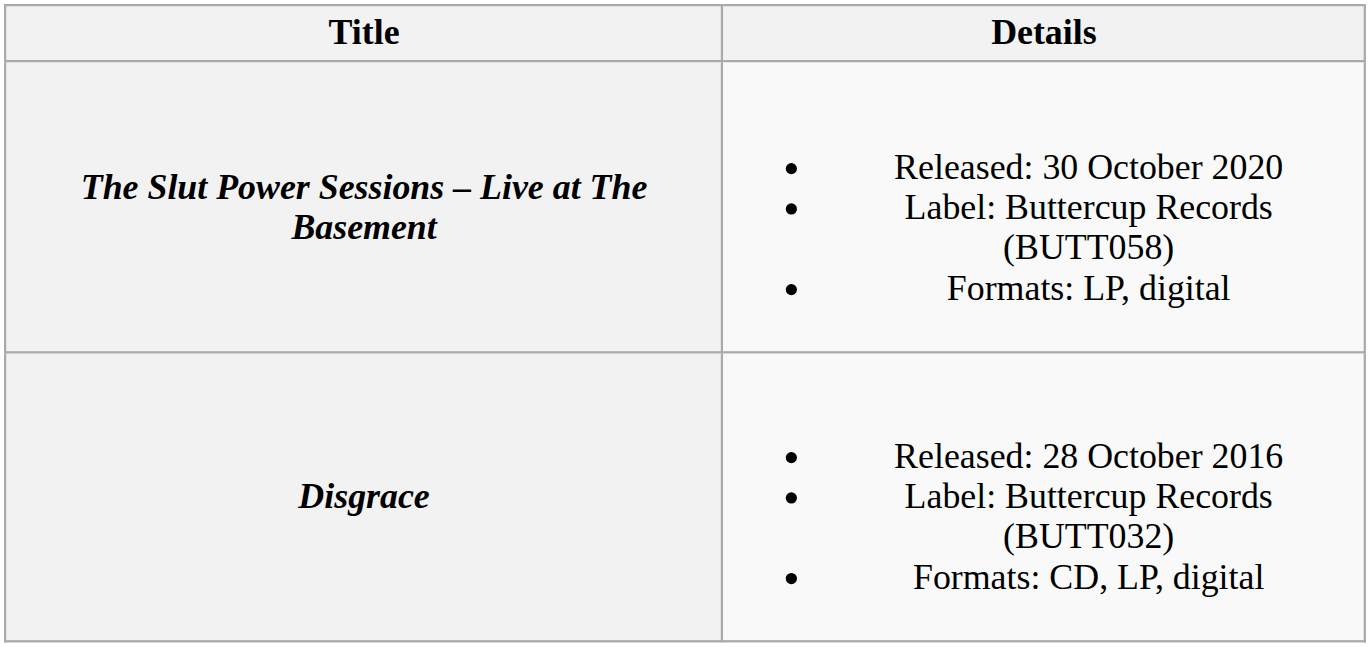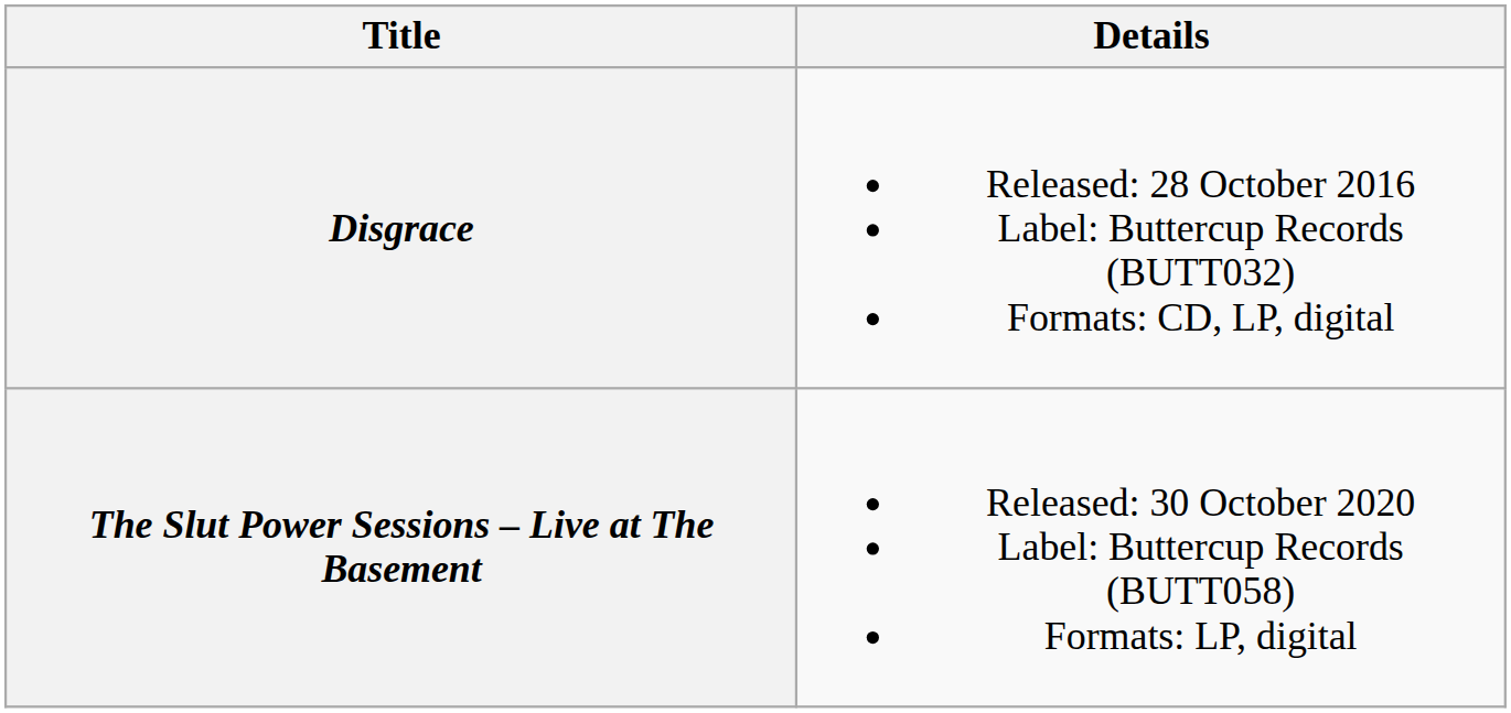rows swapped: Disgrace <-> The Slut Power Sessions – Live at The Basement
